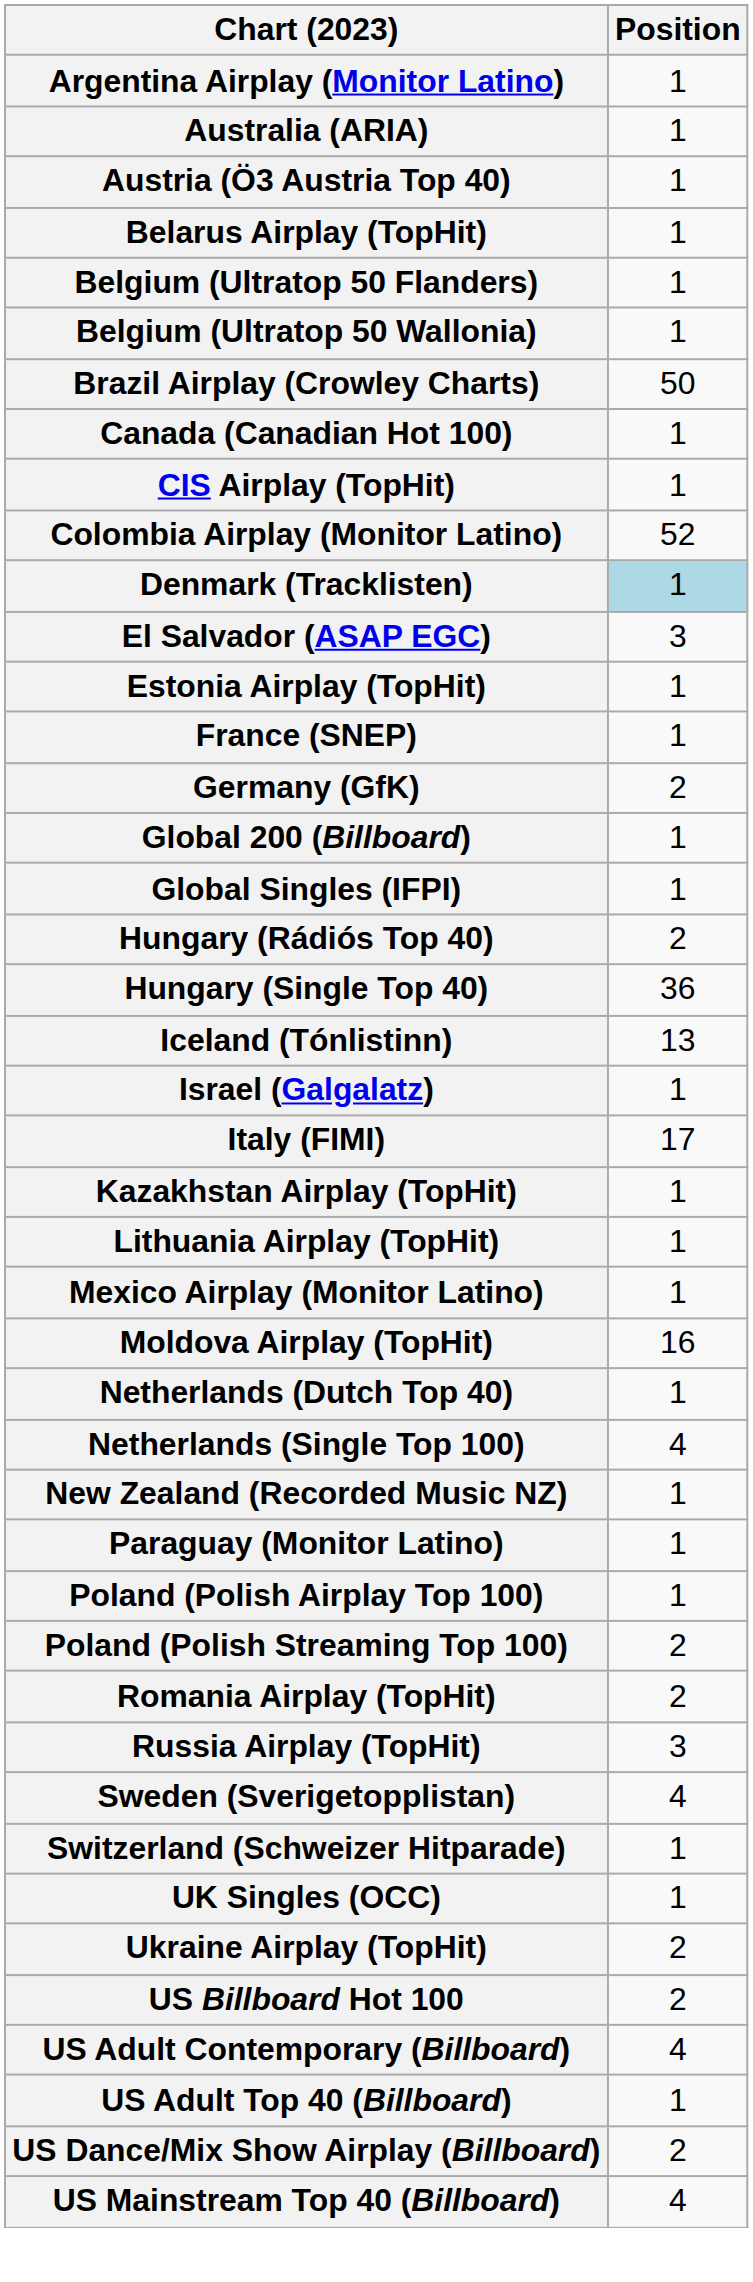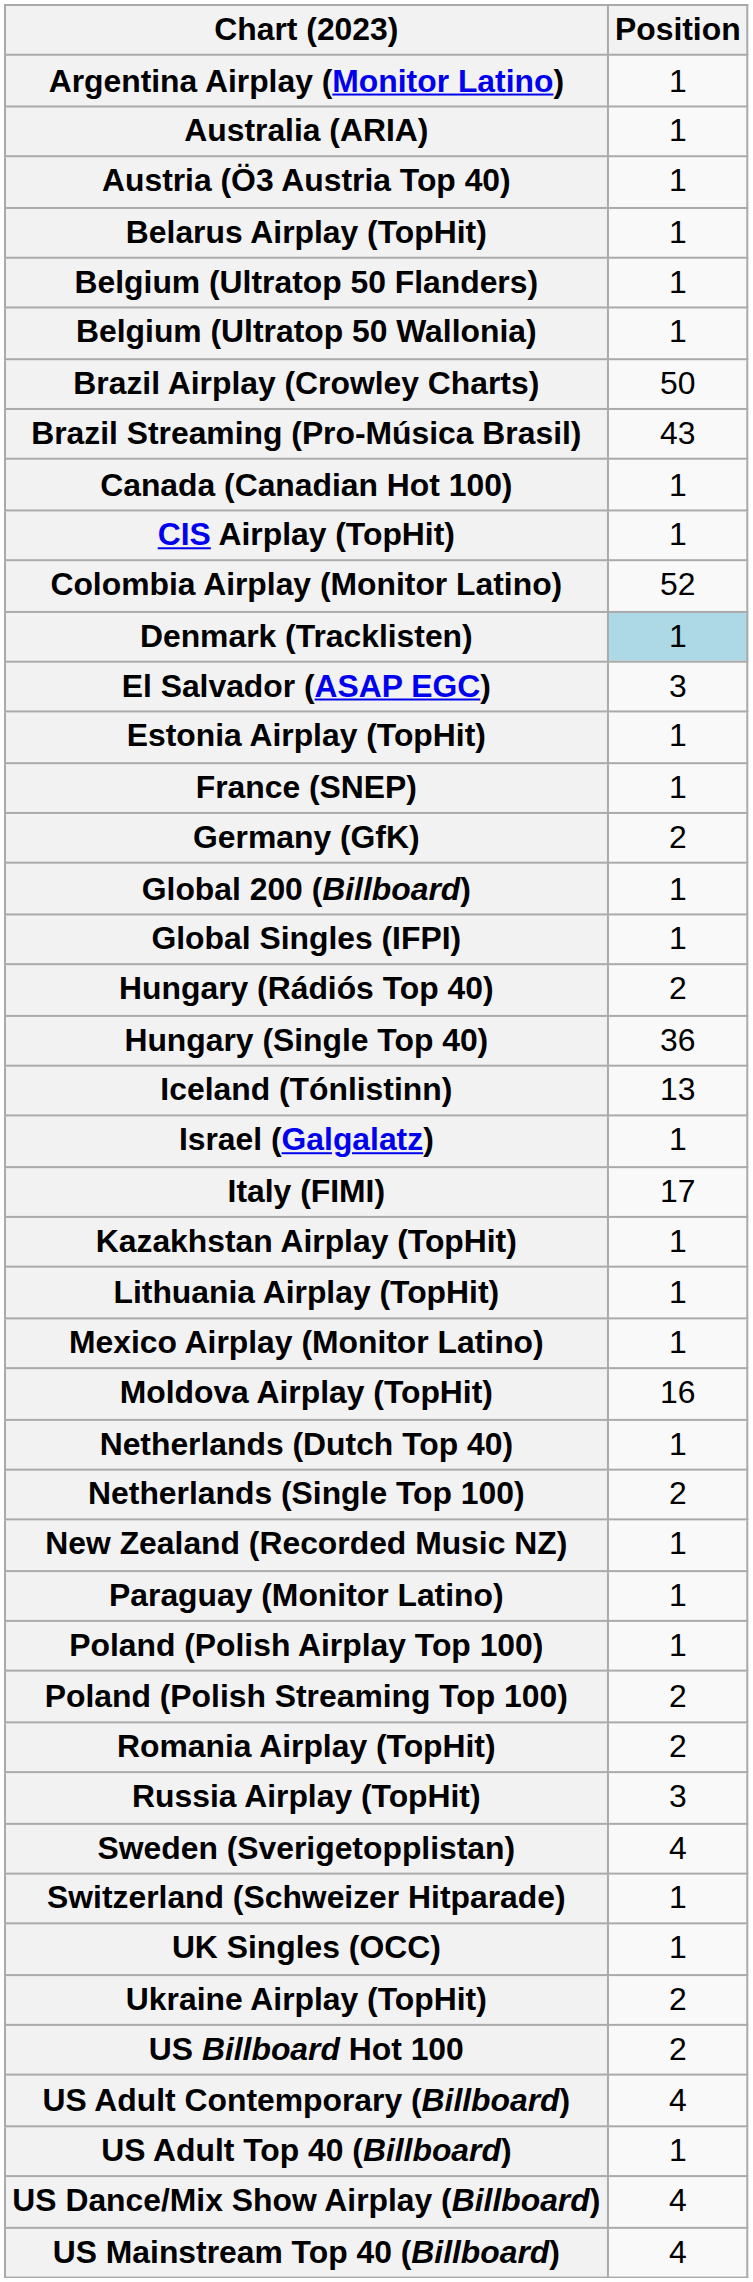+ row: Brazil Streaming (Pro-Música Brasil) | 43
Netherlands (Single Top 100) | Position: 4 -> 2
US Dance/Mix Show Airplay (Billboard) | Position: 2 -> 4
